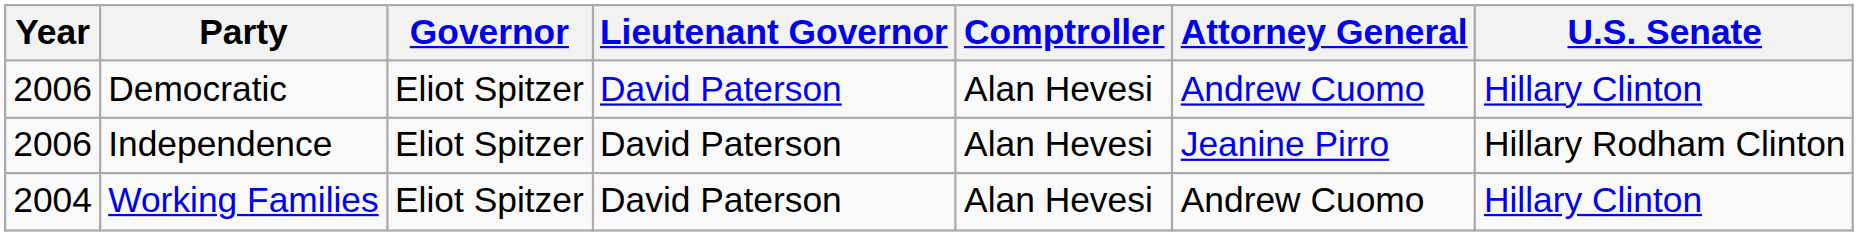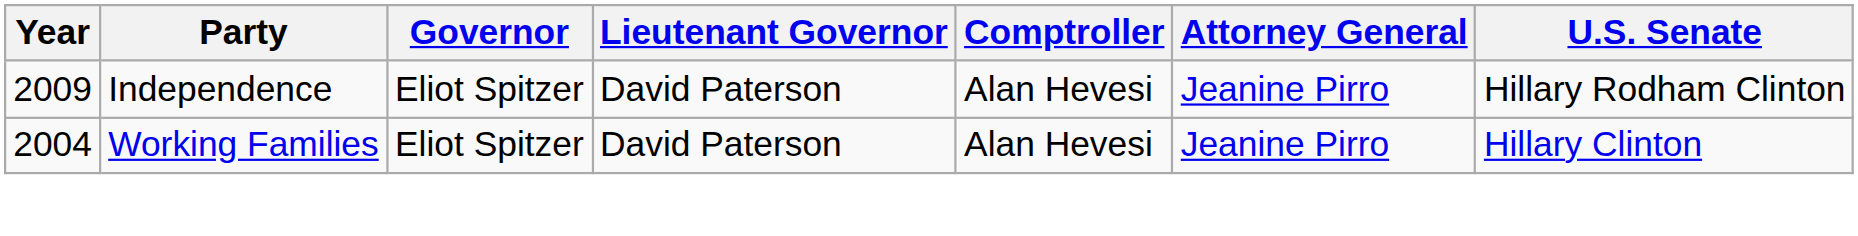- row: 2006 | Democratic | Eliot Spitzer | David Paterson | Alan Hevesi | Andrew Cuomo | Hillary Clinton
Independence | Year: 2006 -> 2009
Working Families | Attorney General: Andrew Cuomo -> Jeanine Pirro
